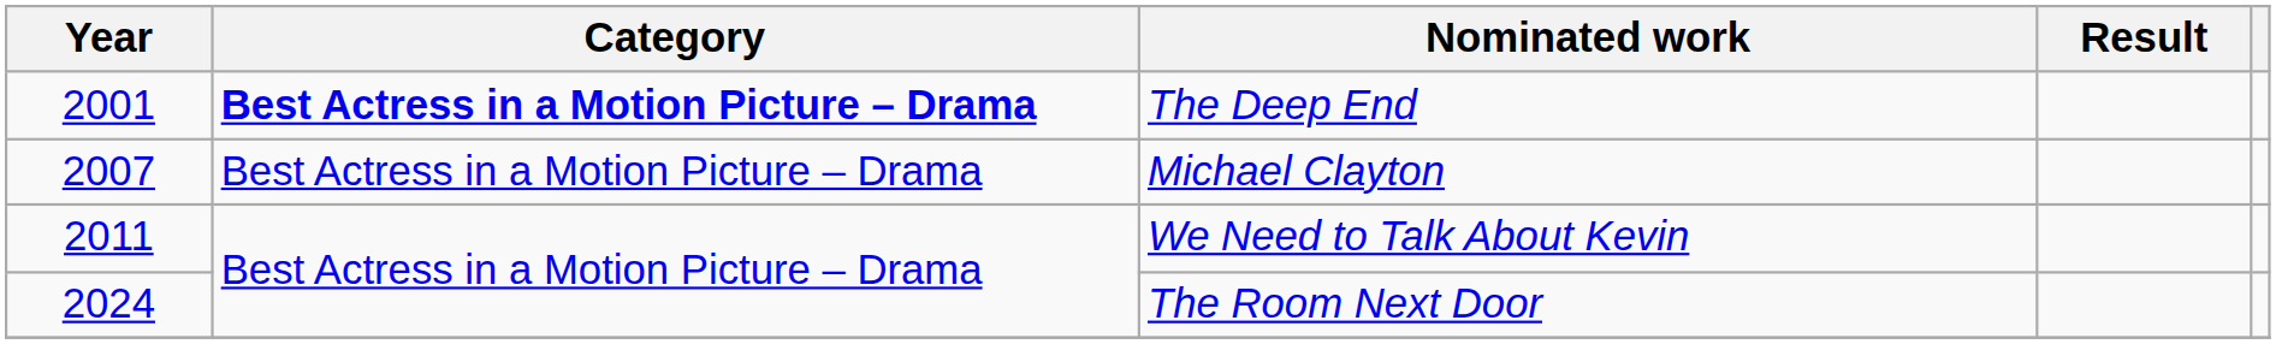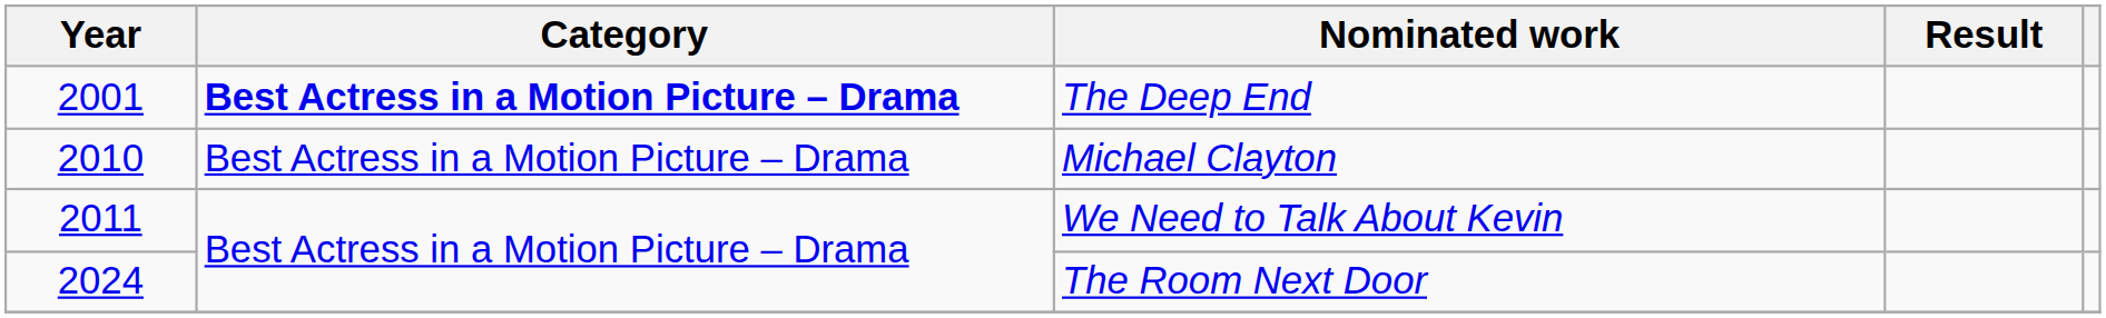Michael Clayton | Year: 2007 -> 2010
